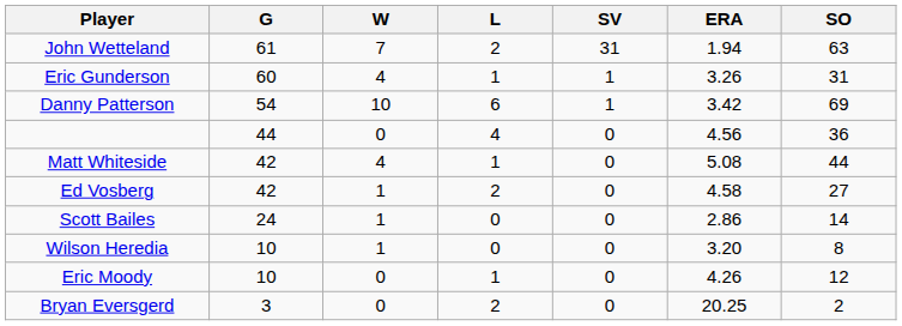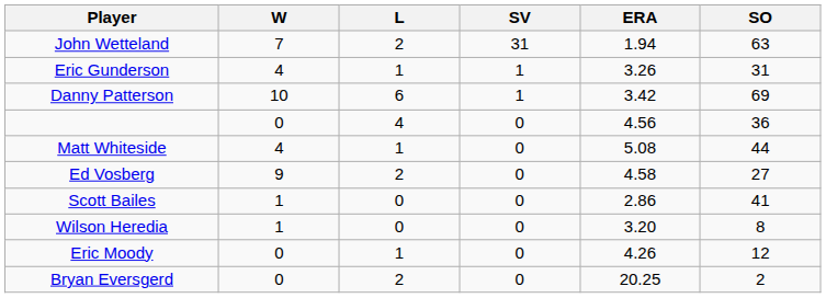- column: G | 61 | 60 | 54 | 44 | 42 | 42 | 24 | 10 | 10 | 3
Ed Vosberg | W: 1 -> 9
Scott Bailes | SO: 14 -> 41
